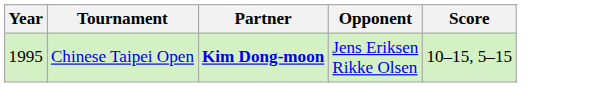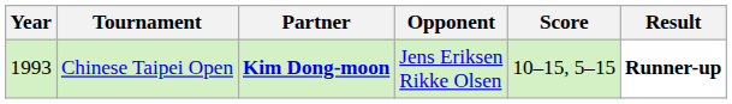+ column: Result | Runner-up
Chinese Taipei Open | Year: 1995 -> 1993
